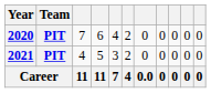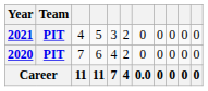rows swapped: 2020 <-> 2021
